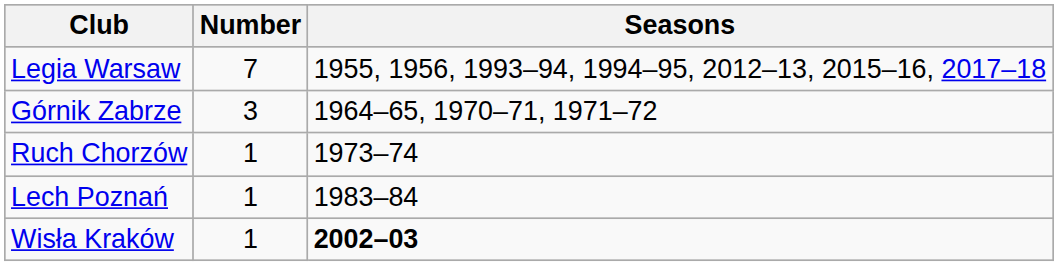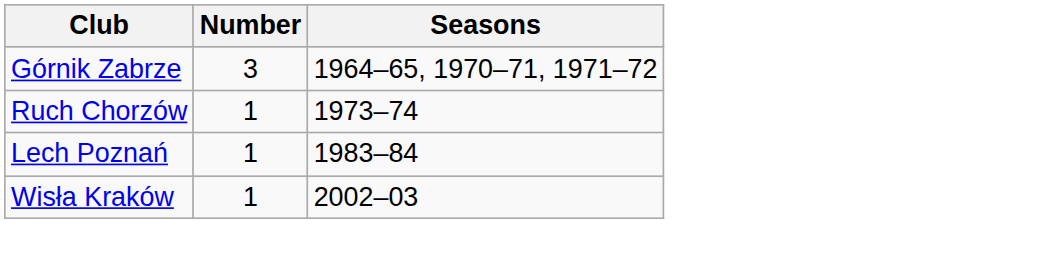- row: Legia Warsaw | 7 | 1955, 1956, 1993–94, 1994–95, 2012–13, 2015–16, 2017–18
Wisła Kraków | Seasons: bold -> normal
